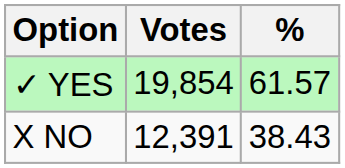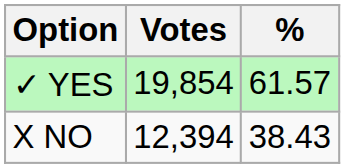X NO | Votes: 12,391 -> 12,394
